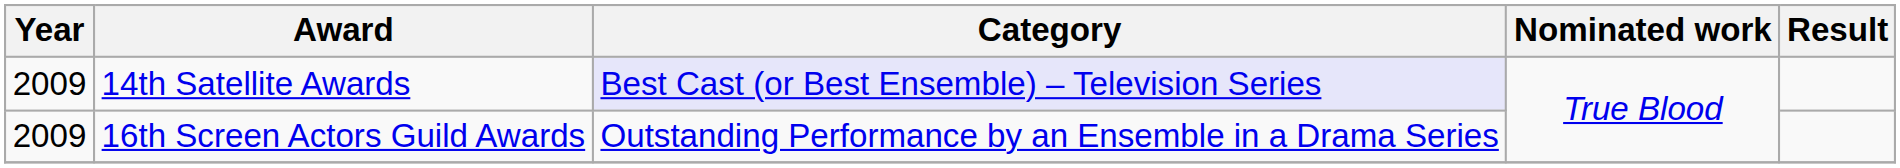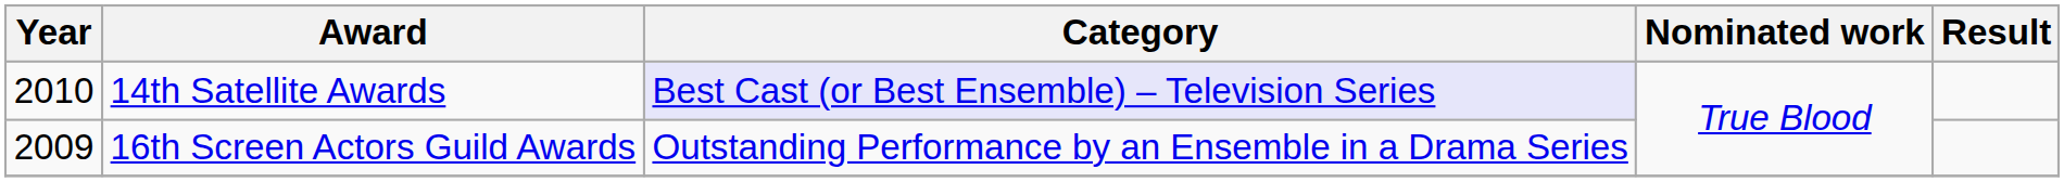14th Satellite Awards | Year: 2009 -> 2010
